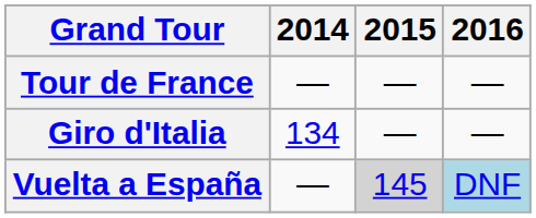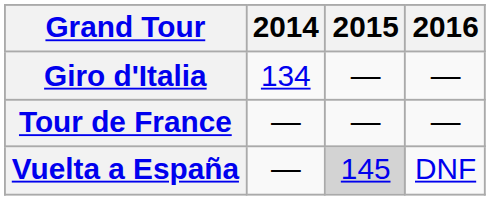rows swapped: Giro d'Italia <-> Tour de France
Vuelta a España | 2016: lightblue background -> no background
